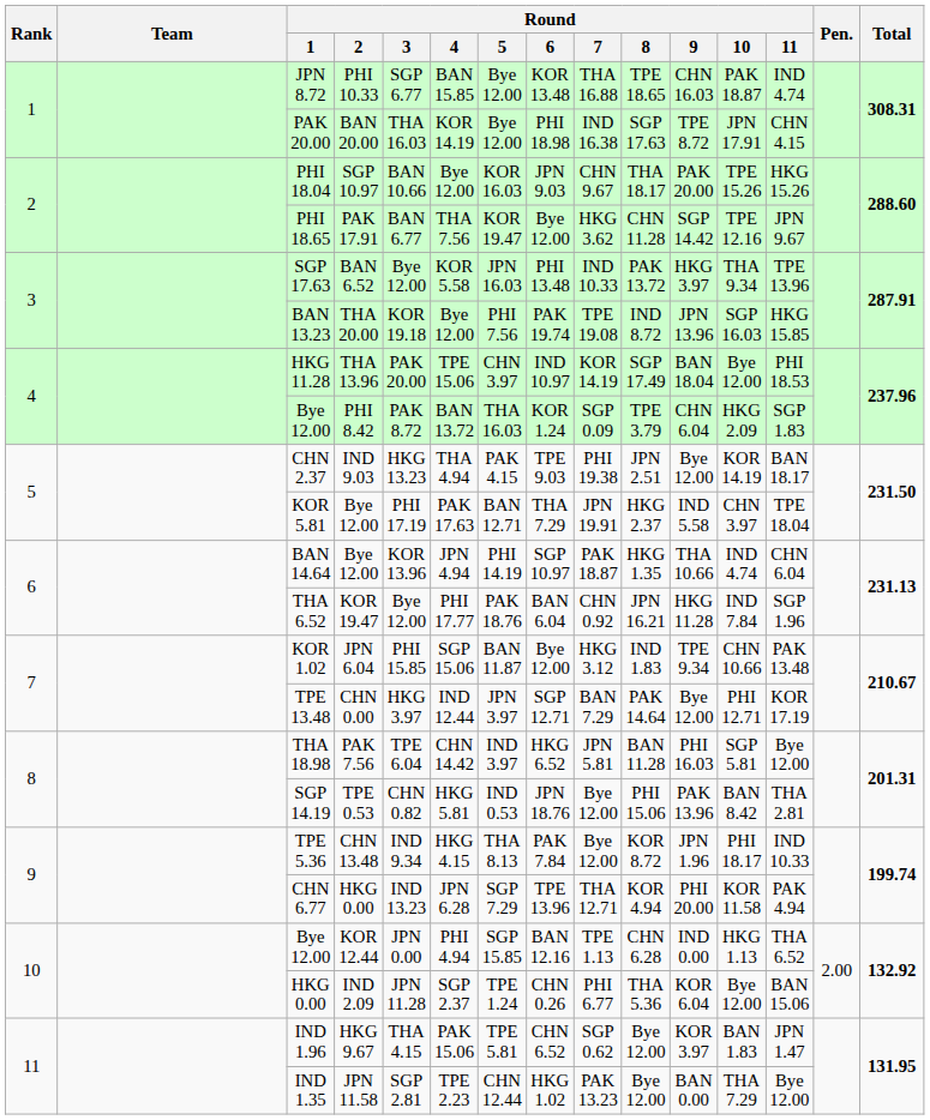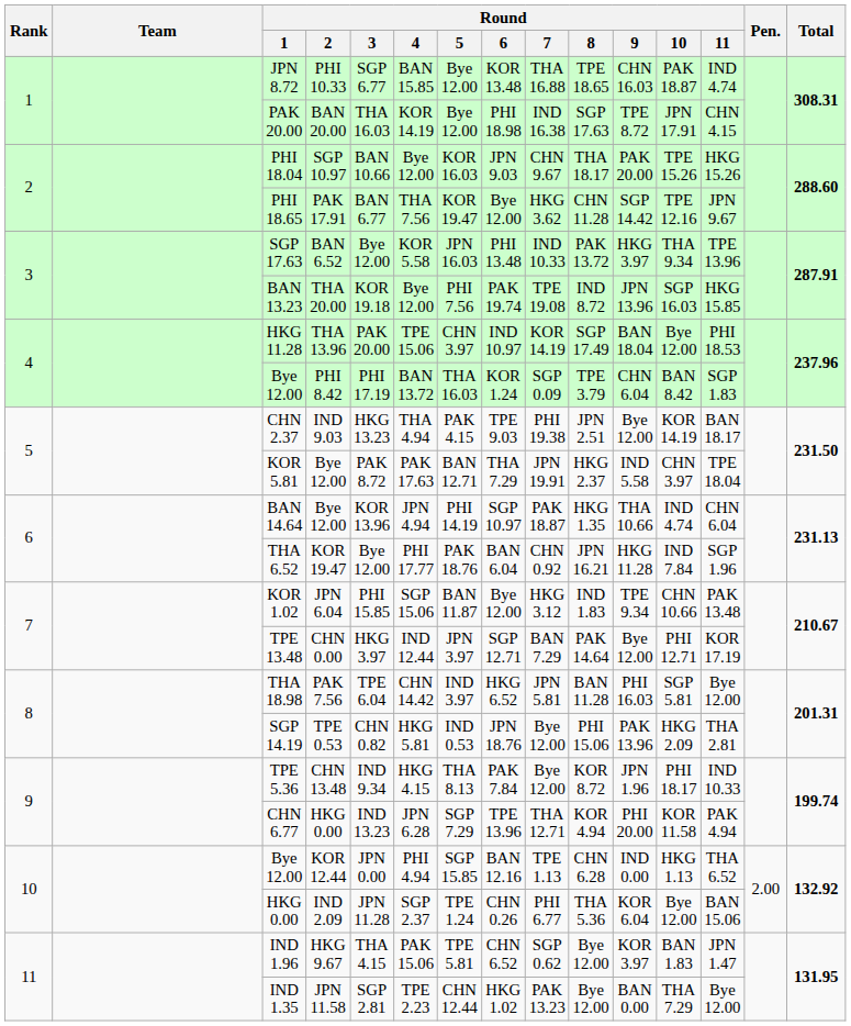Bye 12.00 / PHI 8.42 | Round / 3: PAK 8.72 -> PHI 17.19
Bye 12.00 / PHI 8.42 | Round / 10: HKG 2.09 -> BAN 8.42
KOR 5.81 | Round / 3: PHI 17.19 -> PAK 8.72
SGP 14.19 | Round / 10: BAN 8.42 -> HKG 2.09
